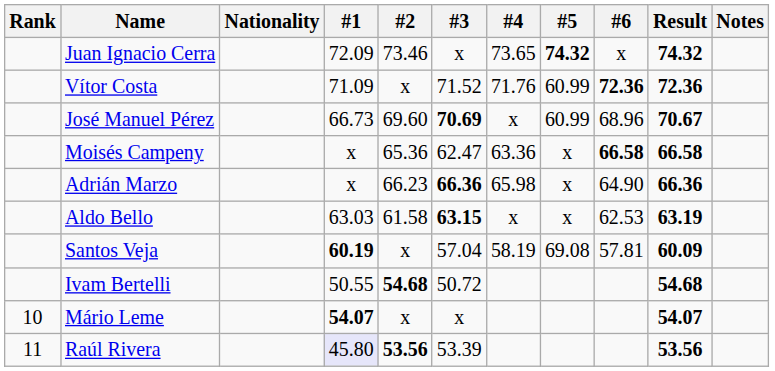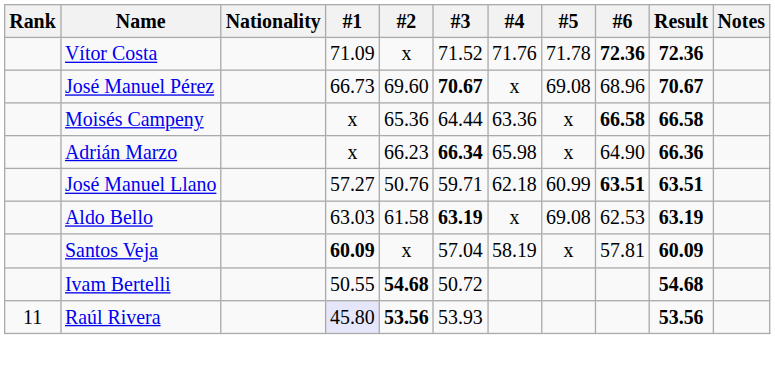- row: Juan Ignacio Cerra | 72.09 | 73.46 | x | 73.65 | 74.32 | x | 74.32
Vítor Costa | #5: 60.99 -> 71.78
José Manuel Pérez | #3: 70.69 -> 70.67
José Manuel Pérez | #5: 60.99 -> 69.08
Moisés Campeny | #3: 62.47 -> 64.44
Adrián Marzo | #3: 66.36 -> 66.34
+ row: José Manuel Llano | 57.27 | 50.76 | 59.71 | 62.18 | 60.99 | 63.51 | 63.51
Aldo Bello | #3: 63.15 -> 63.19
Aldo Bello | #5: x -> 69.08
Santos Veja | #1: 60.19 -> 60.09
Santos Veja | #5: 69.08 -> x
- row: 10 | Mário Leme | 54.07 | x | x | 54.07
Raúl Rivera | #3: 53.39 -> 53.93
